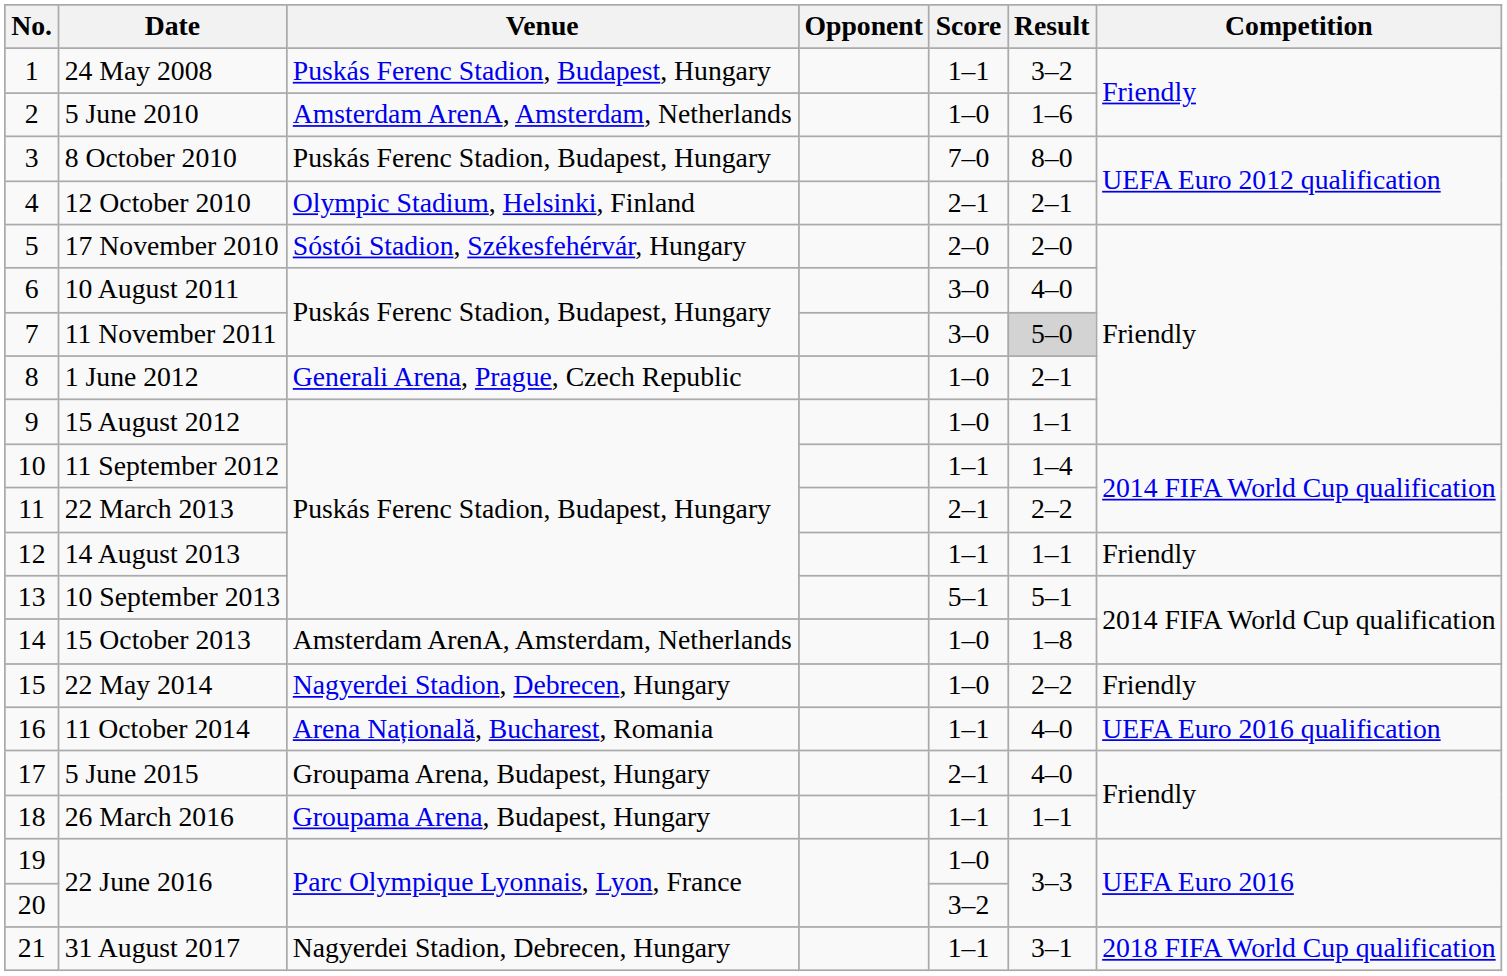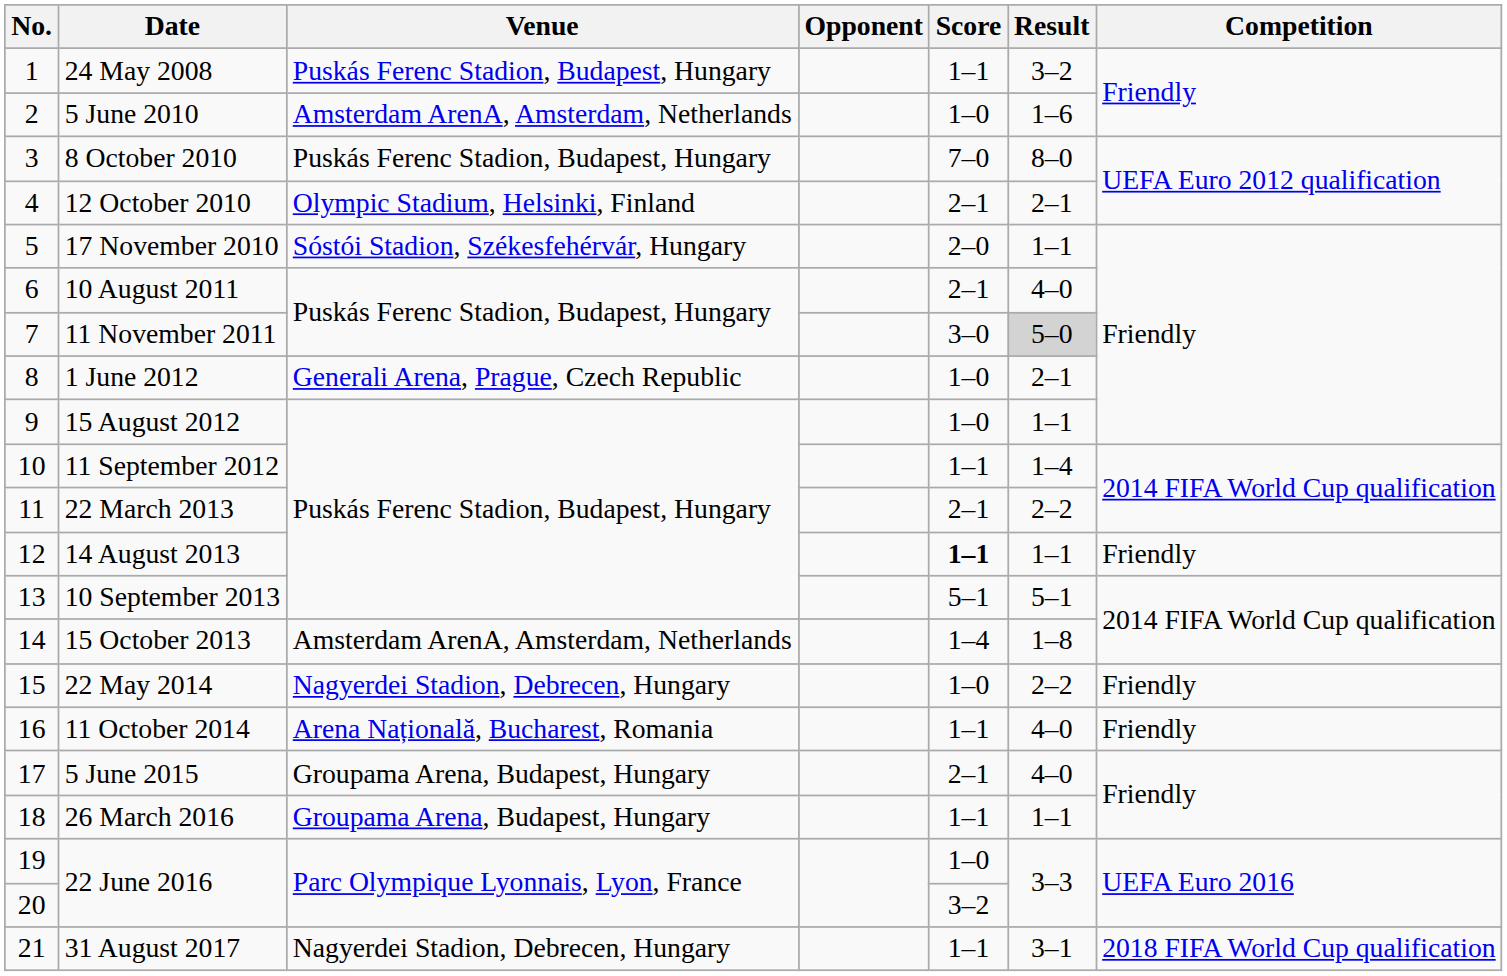17 November 2010 | Result: 2–0 -> 1–1
10 August 2011 | Score: 3–0 -> 2–1
14 August 2013 | Score: normal -> bold
15 October 2013 | Score: 1–0 -> 1–4
11 October 2014 | Competition: UEFA Euro 2016 qualification -> Friendly
